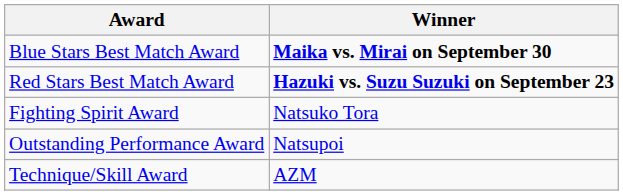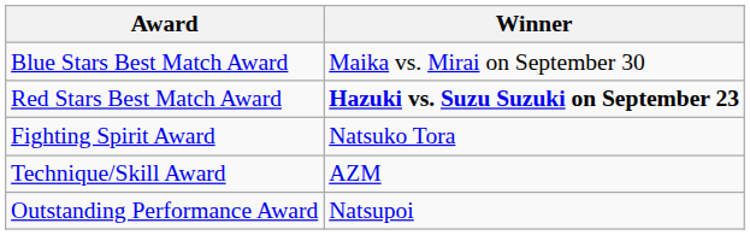Blue Stars Best Match Award | Winner: bold -> normal
rows swapped: Outstanding Performance Award <-> Technique/Skill Award
